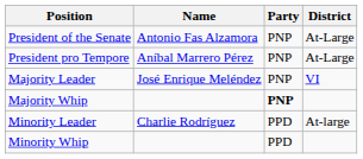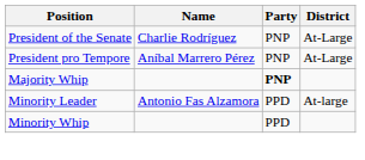President of the Senate | Name: Antonio Fas Alzamora -> Charlie Rodríguez
- row: Majority Leader | José Enrique Meléndez | PNP | VI
Minority Leader | Name: Charlie Rodríguez -> Antonio Fas Alzamora
